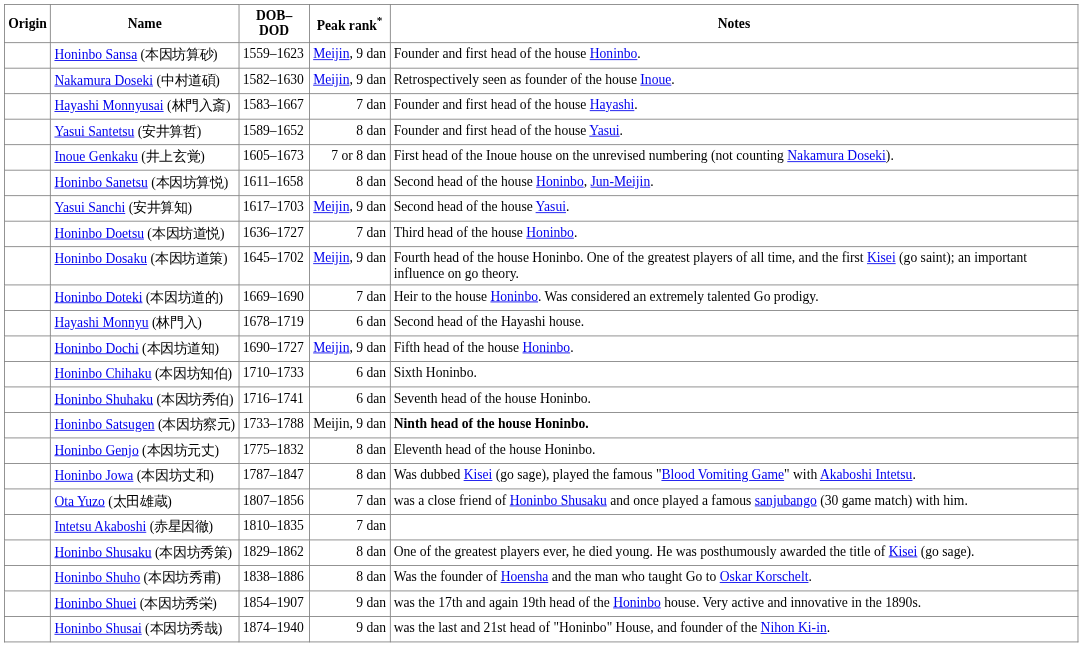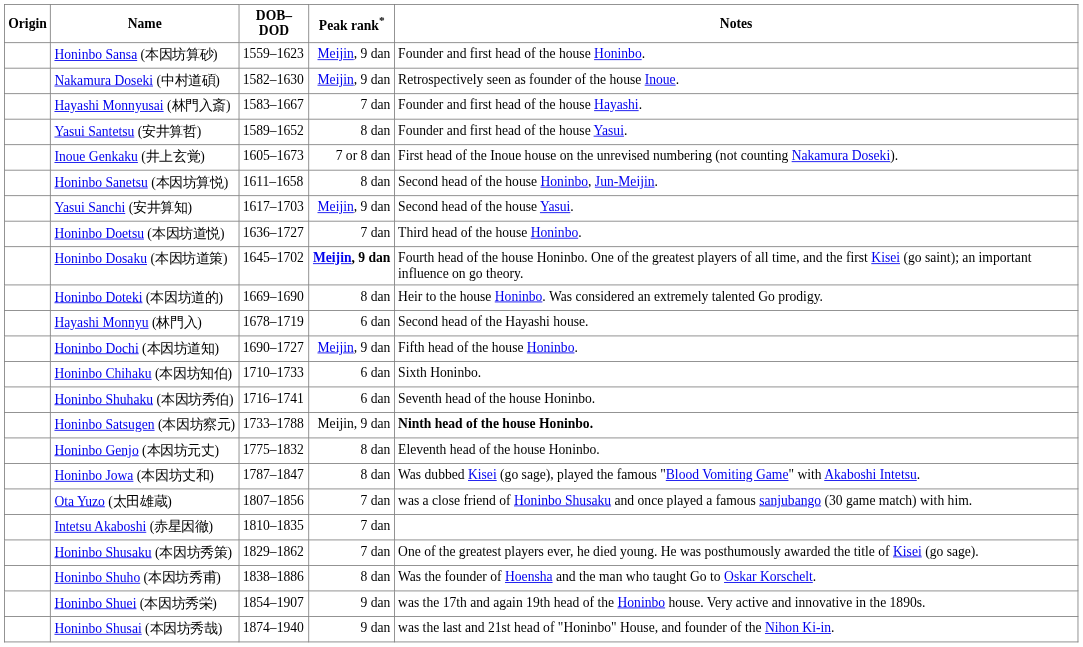Honinbo Dosaku (本因坊道策) | Peak rank*: normal -> bold
Honinbo Doteki (本因坊道的) | Peak rank*: 7 dan -> 8 dan
Honinbo Shusaku (本因坊秀策) | Peak rank*: 8 dan -> 7 dan
